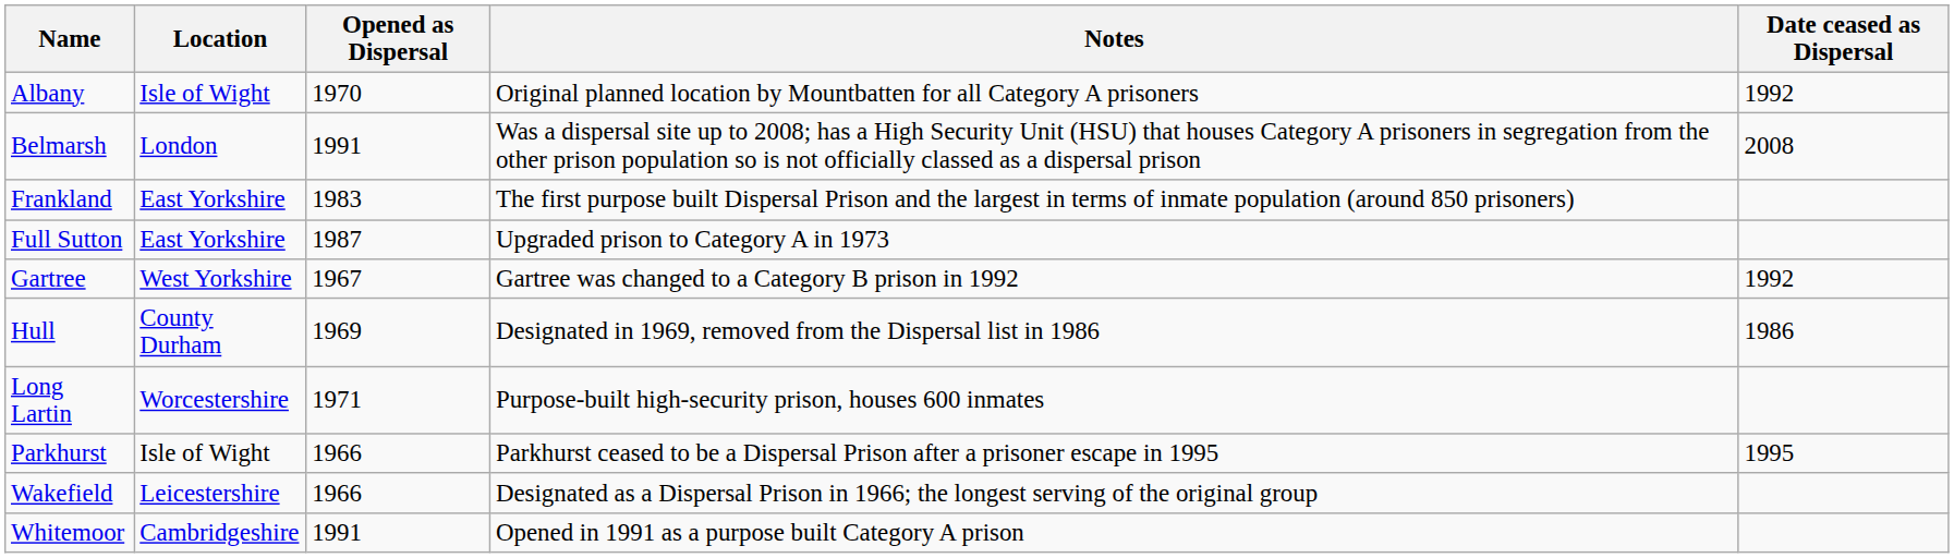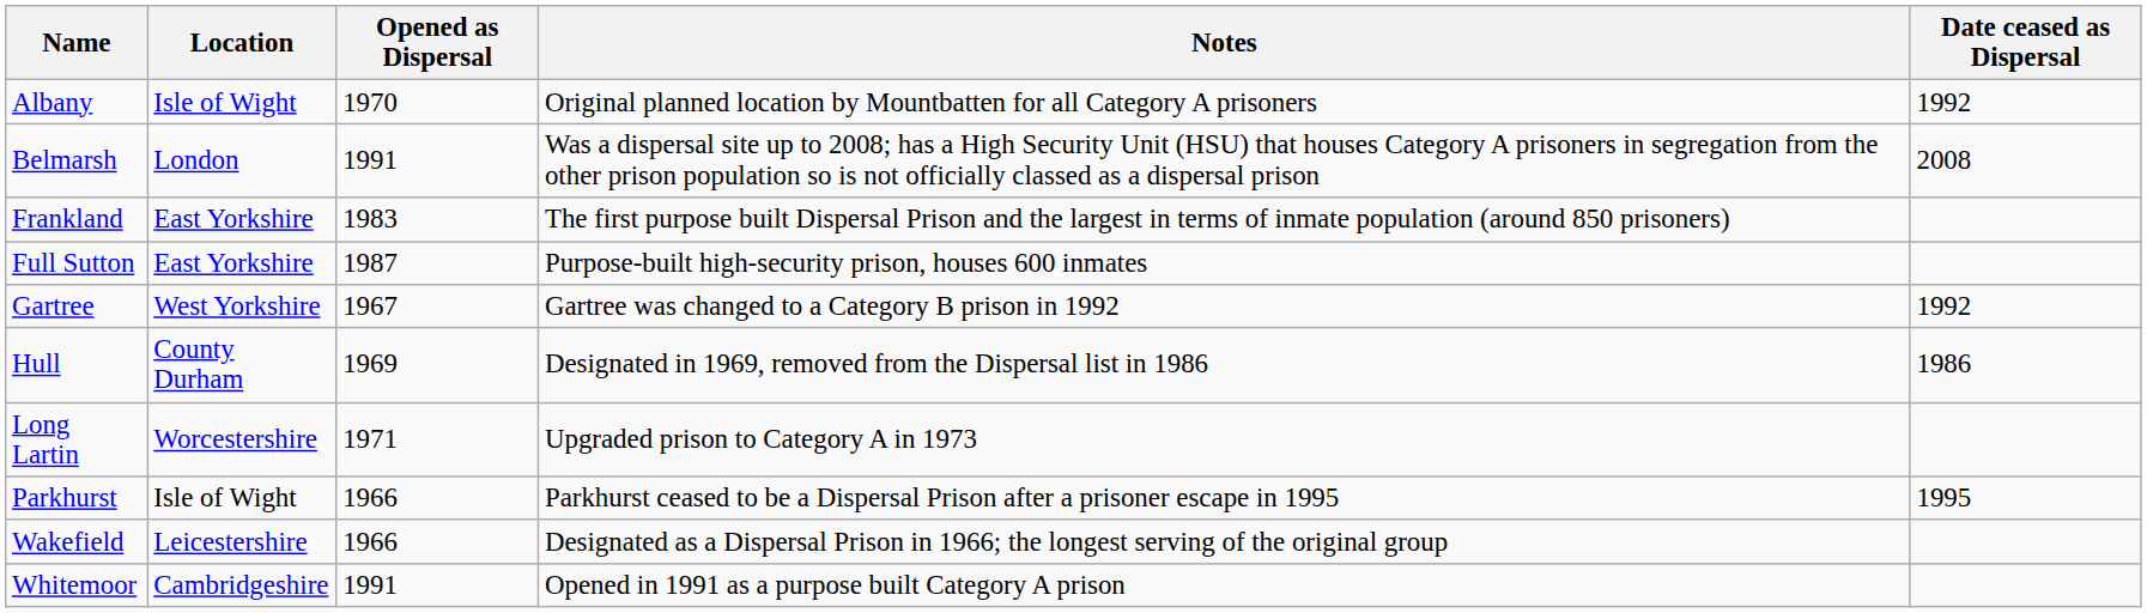Full Sutton | Notes: Upgraded prison to Category A in 1973 -> Purpose-built high-security prison, houses 600 inmates
Long Lartin | Notes: Purpose-built high-security prison, houses 600 inmates -> Upgraded prison to Category A in 1973
